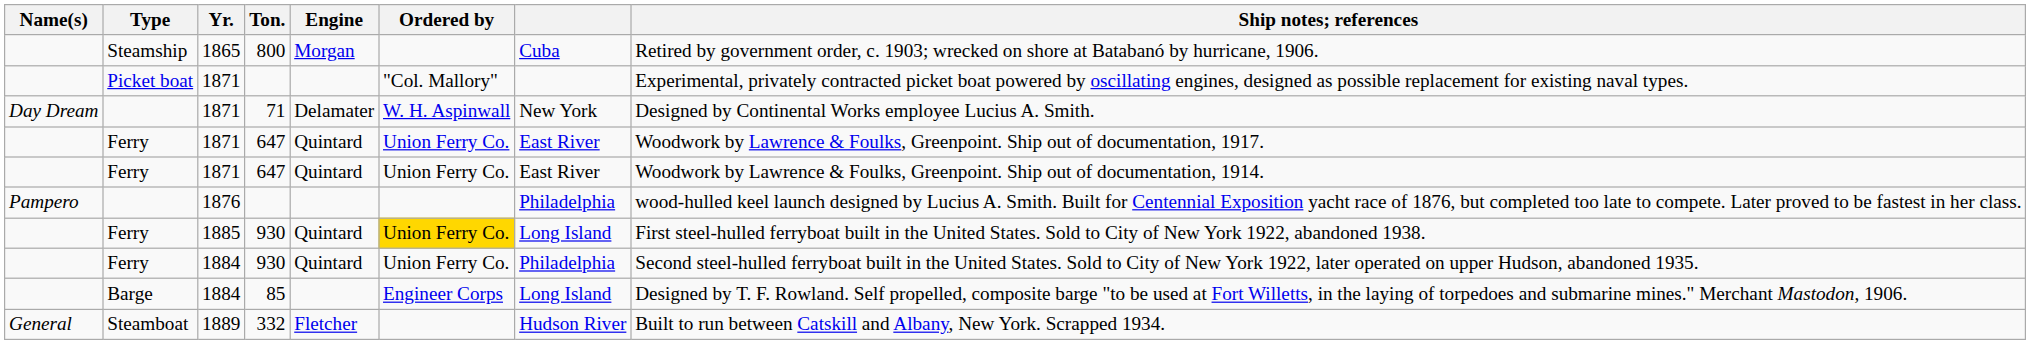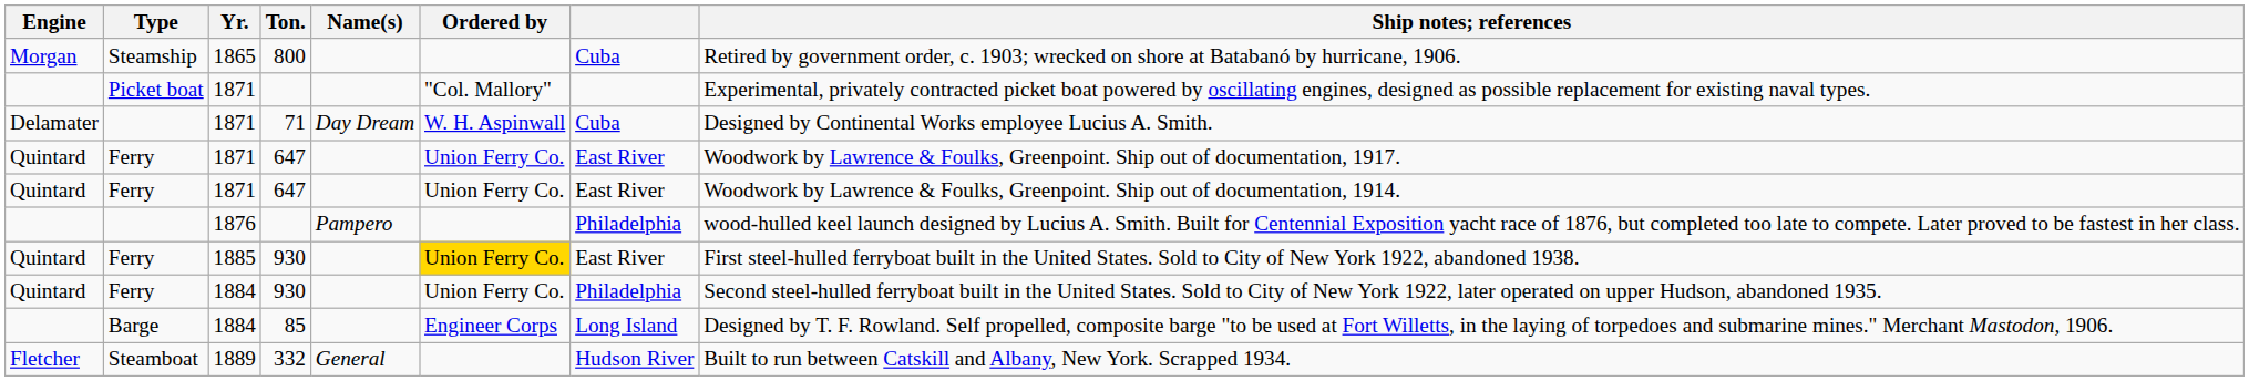columns swapped: Name(s) <-> Engine
71 | column 7: New York -> Cuba
1885 / 930 | column 7: Long Island -> East River
